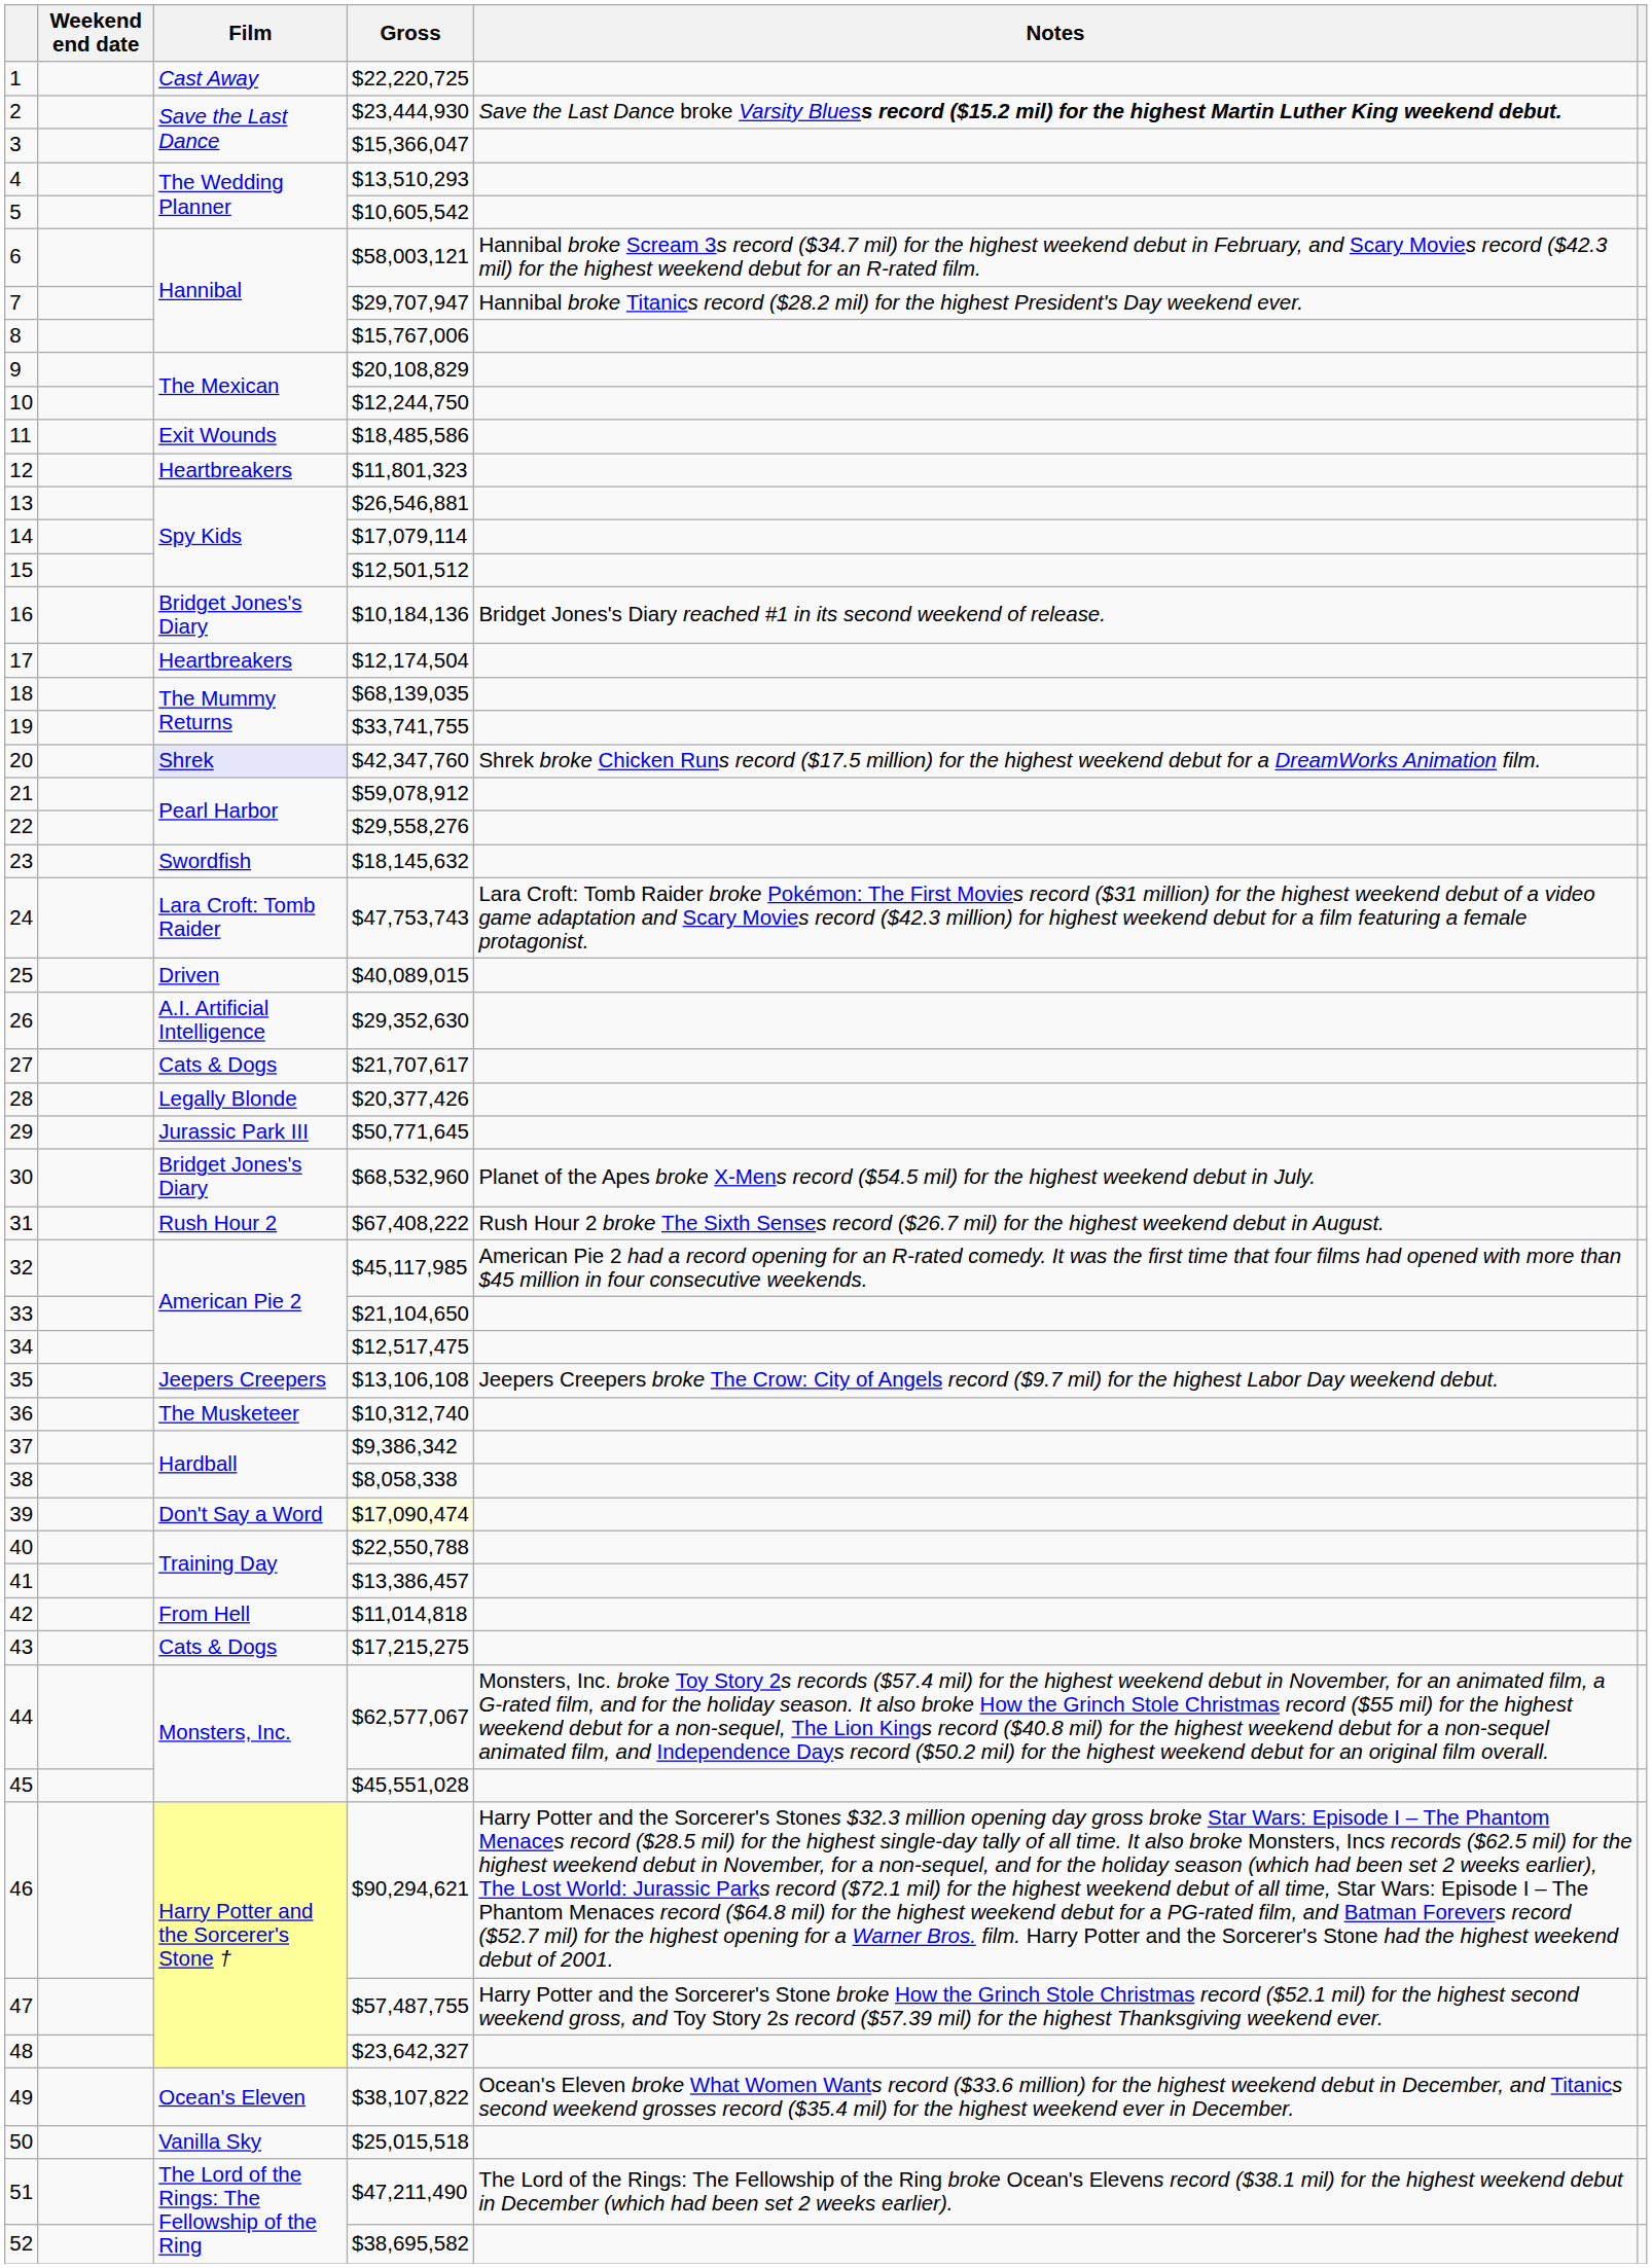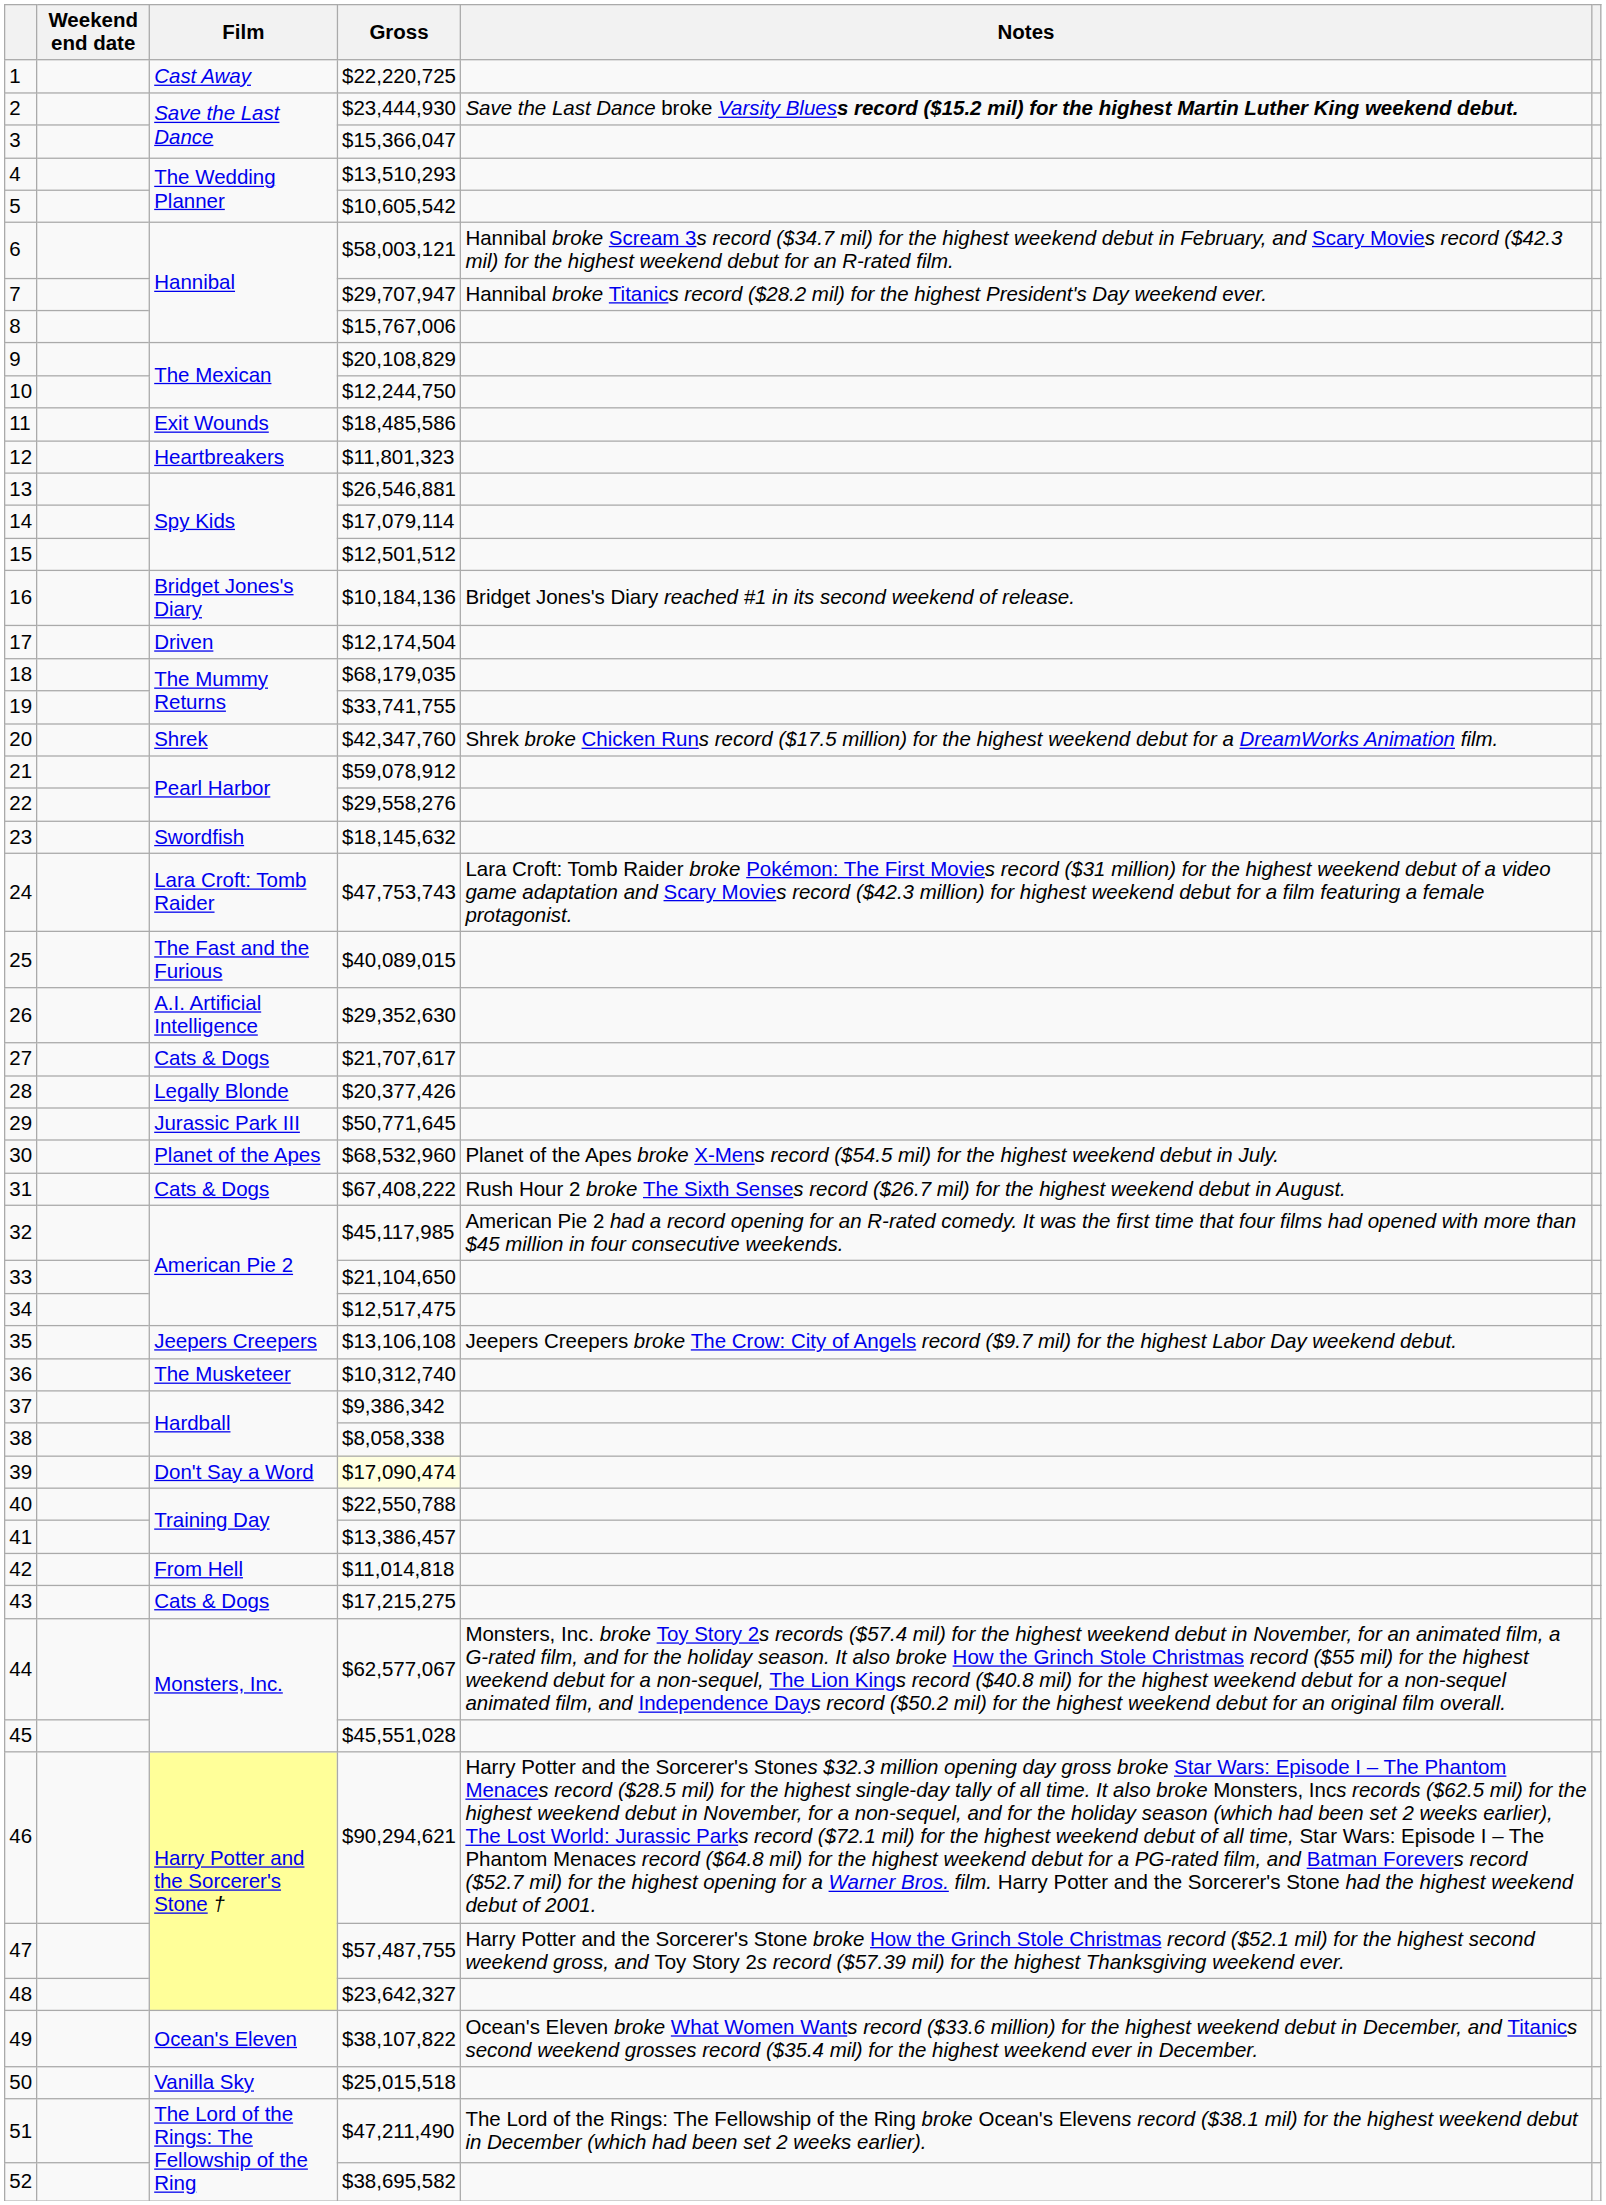17 | Film: Heartbreakers -> Driven
18 | Gross: $68,139,035 -> $68,179,035
20 | Film: lavender background -> no background
25 | Film: Driven -> The Fast and the Furious
30 | Film: Bridget Jones's Diary -> Planet of the Apes
31 | Film: Rush Hour 2 -> Cats & Dogs
